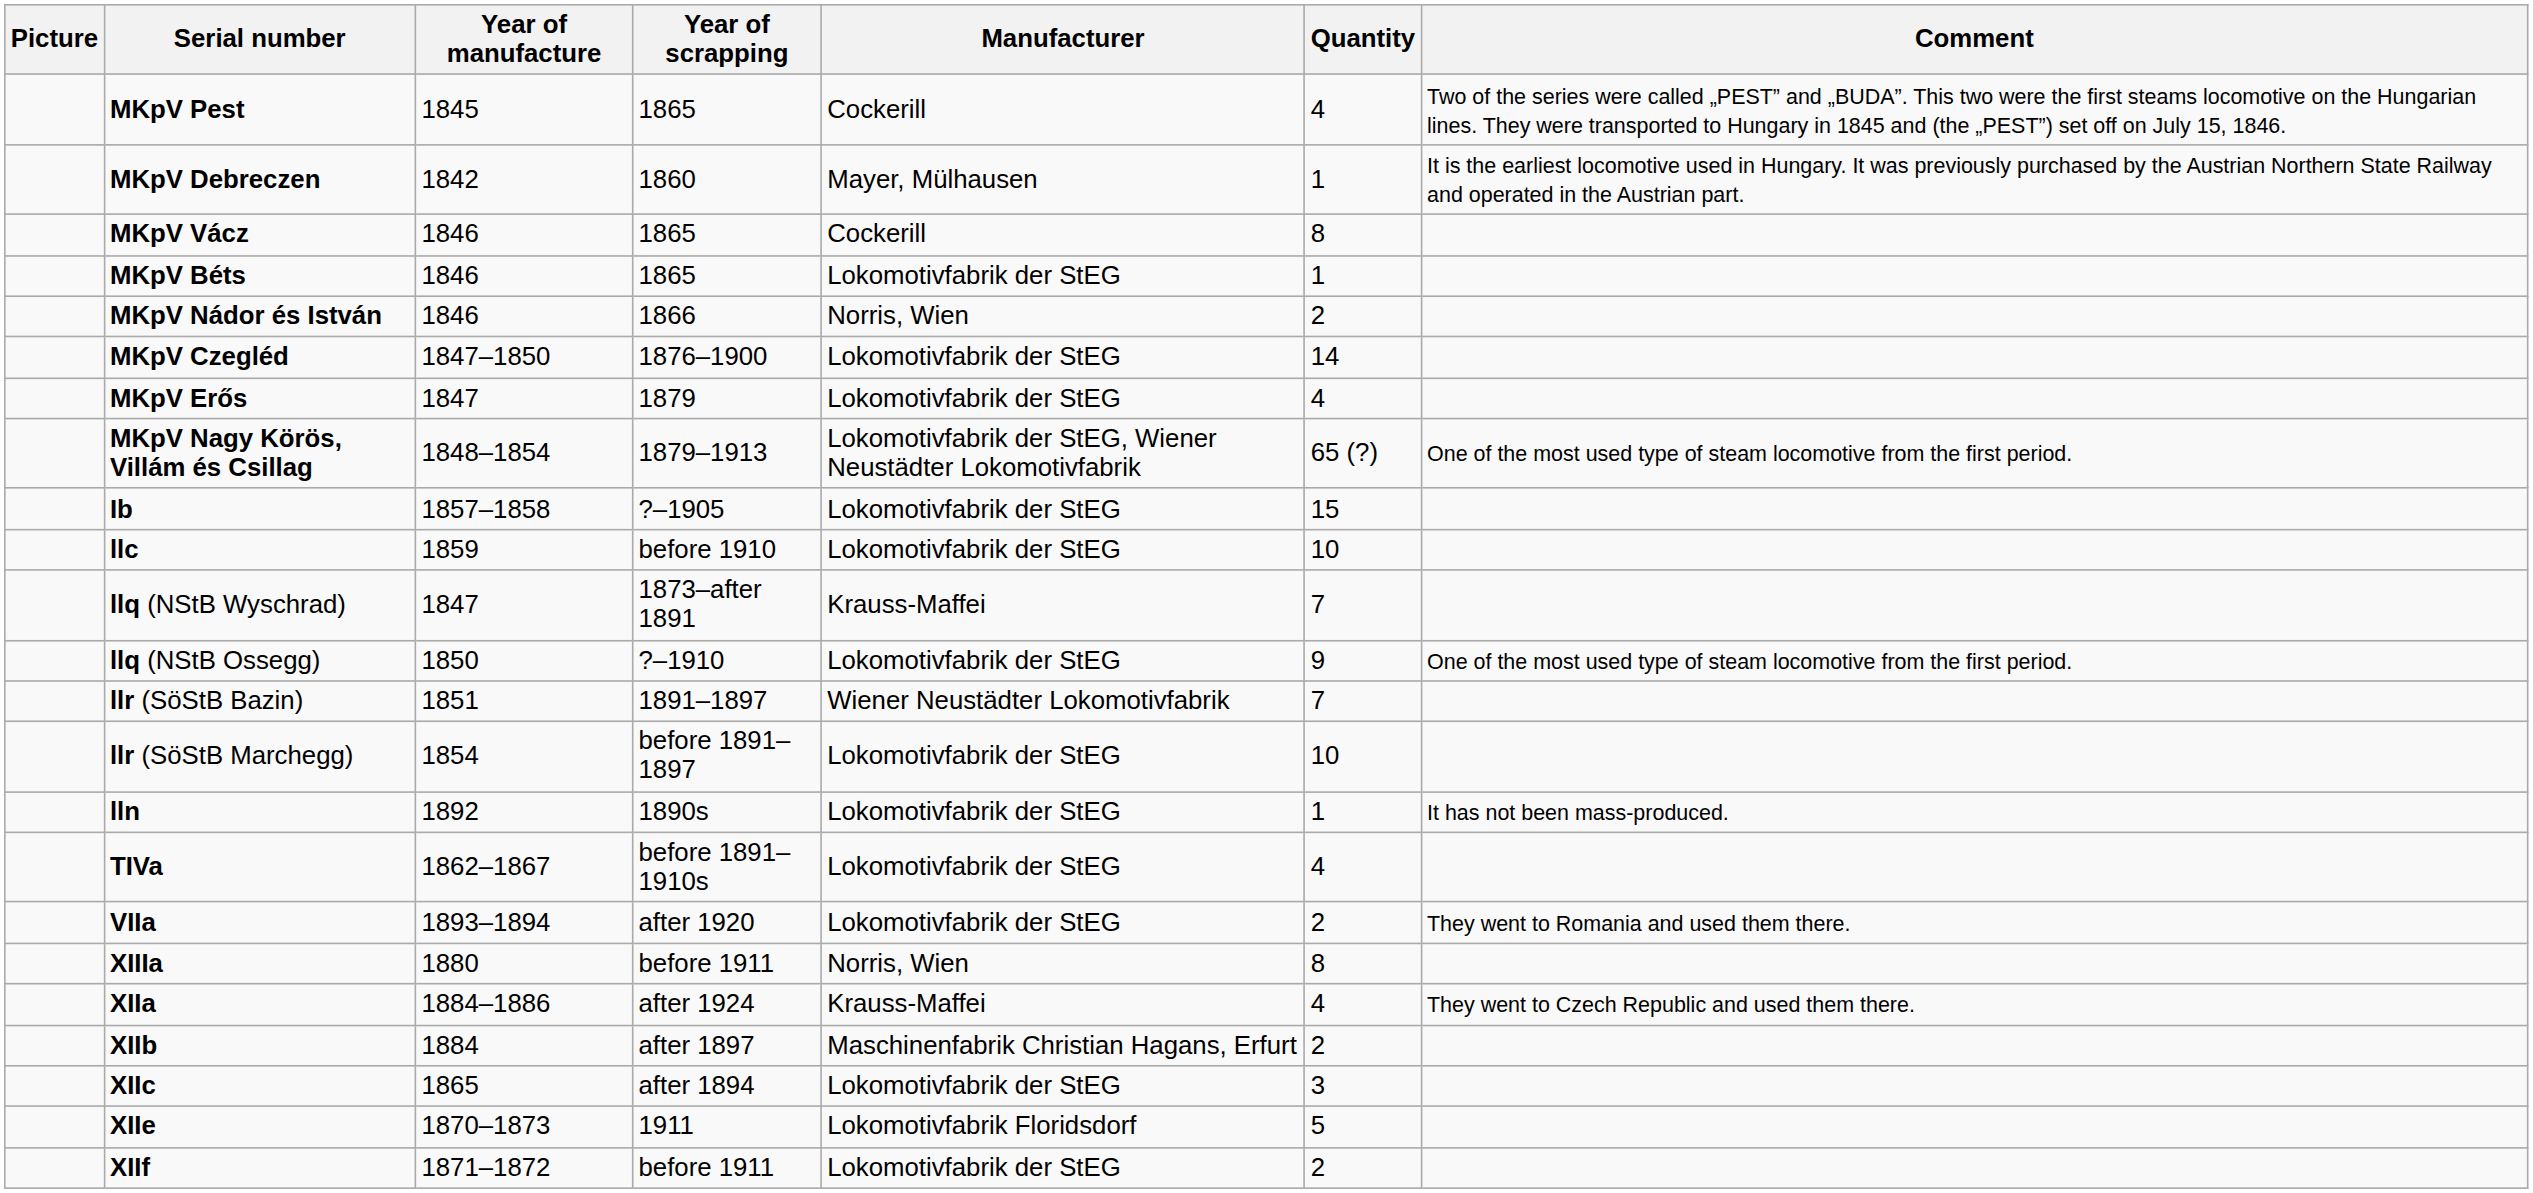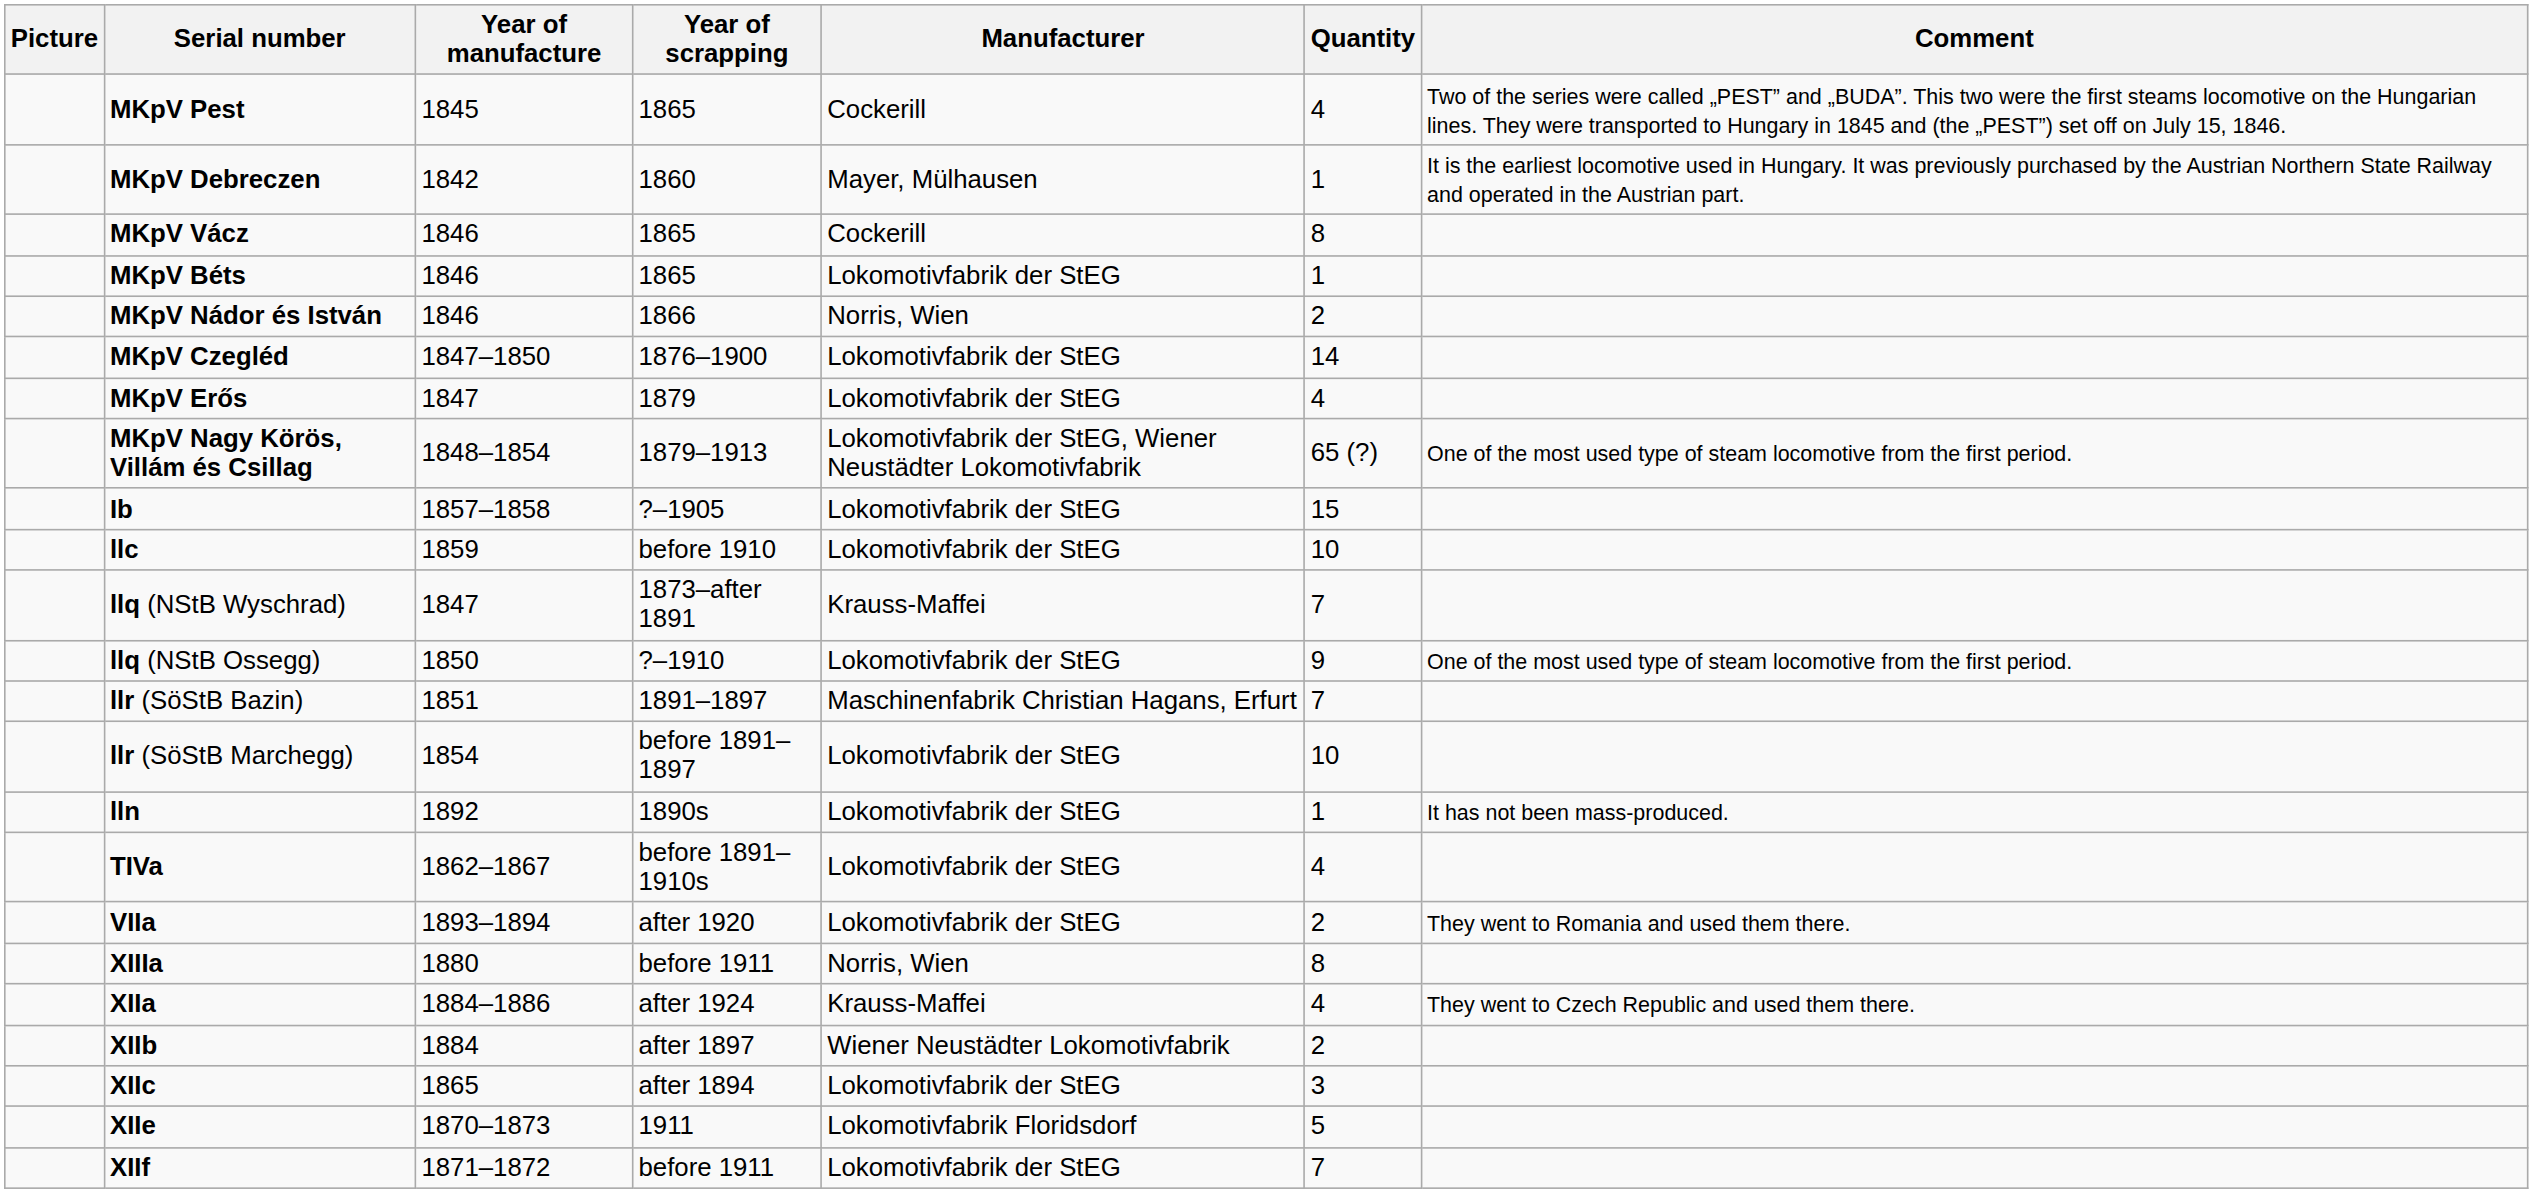llr (SöStB Bazin) | Manufacturer: Wiener Neustädter Lokomotivfabrik -> Maschinenfabrik Christian Hagans, Erfurt
XIIb | Manufacturer: Maschinenfabrik Christian Hagans, Erfurt -> Wiener Neustädter Lokomotivfabrik
XIIf | Quantity: 2 -> 7
